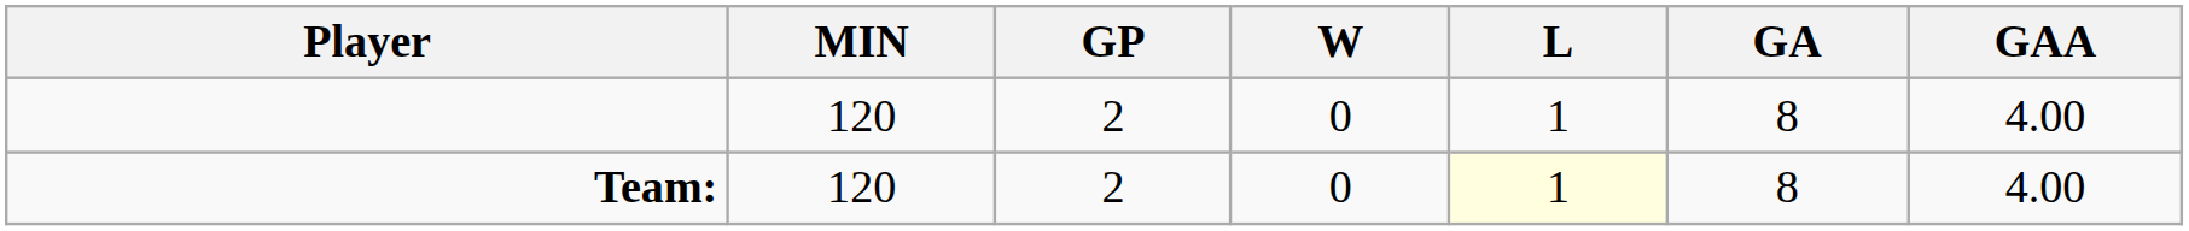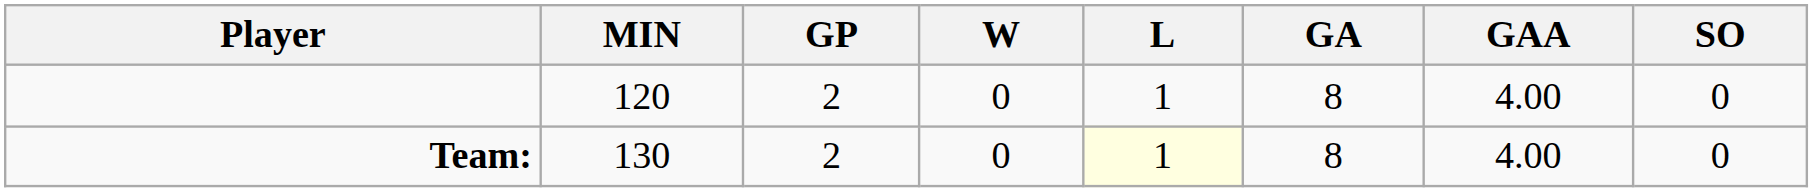+ column: SO | 0 | 0
Team: | MIN: 120 -> 130
